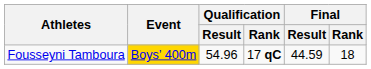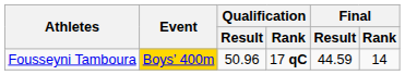Fousseyni Tamboura | Qualification / Result: 54.96 -> 50.96
Fousseyni Tamboura | Final / Rank: 18 -> 14
